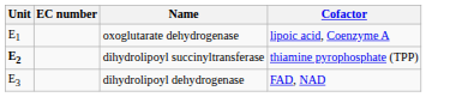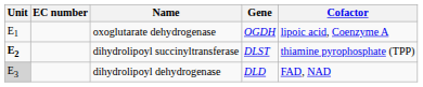+ column: Gene | OGDH | DLST | DLD
dihydrolipoyl dehydrogenase | Unit: no background -> lightgrey background
